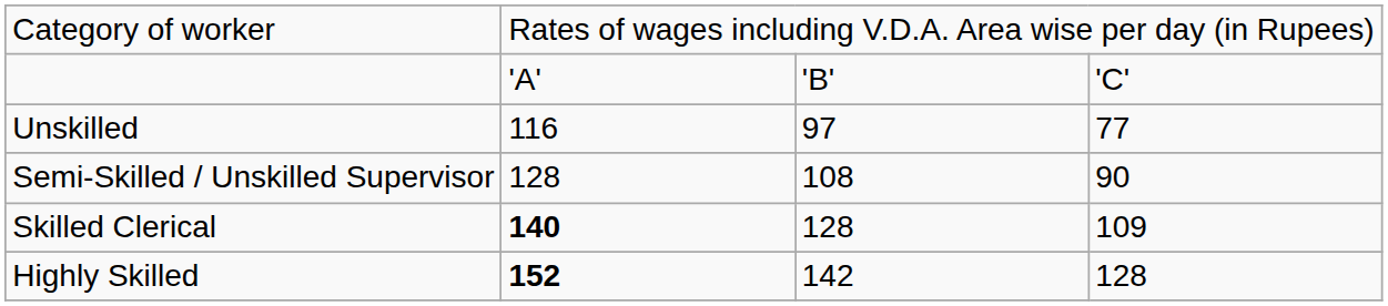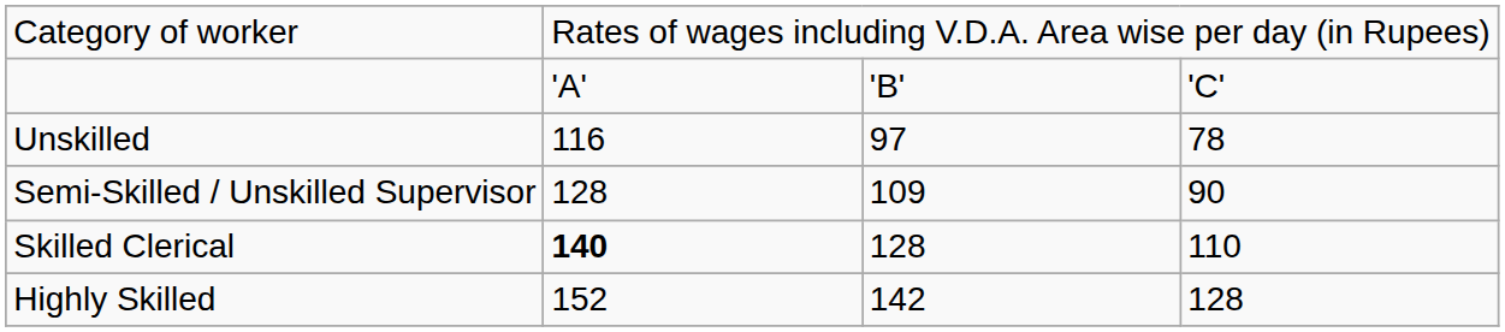Unskilled | column 4: 77 -> 78
Semi-Skilled / Unskilled Supervisor | column 3: 108 -> 109
Skilled Clerical | column 4: 109 -> 110
Highly Skilled | column 2: bold -> normal
